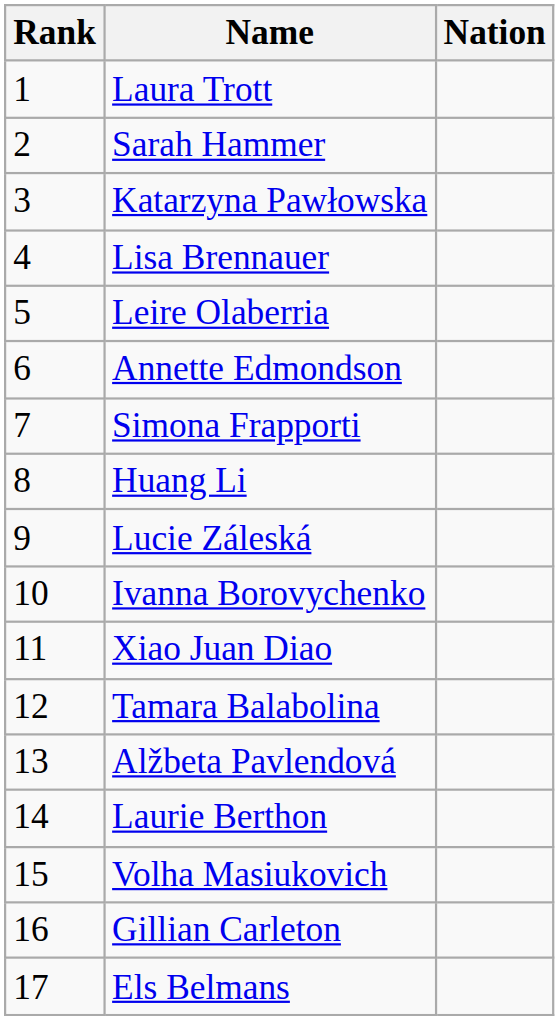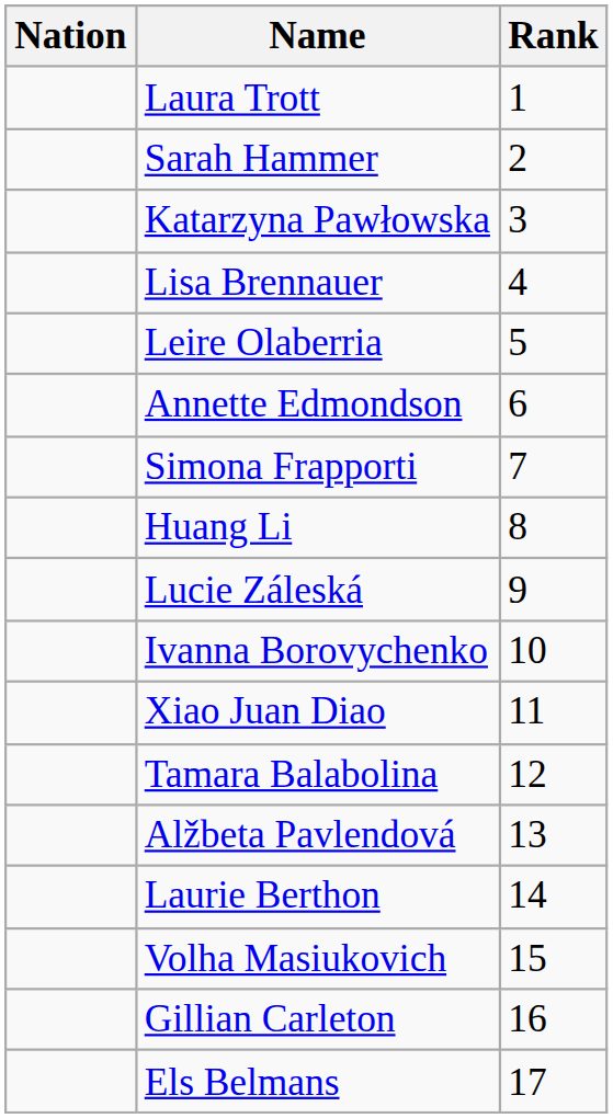columns swapped: Rank <-> Nation
